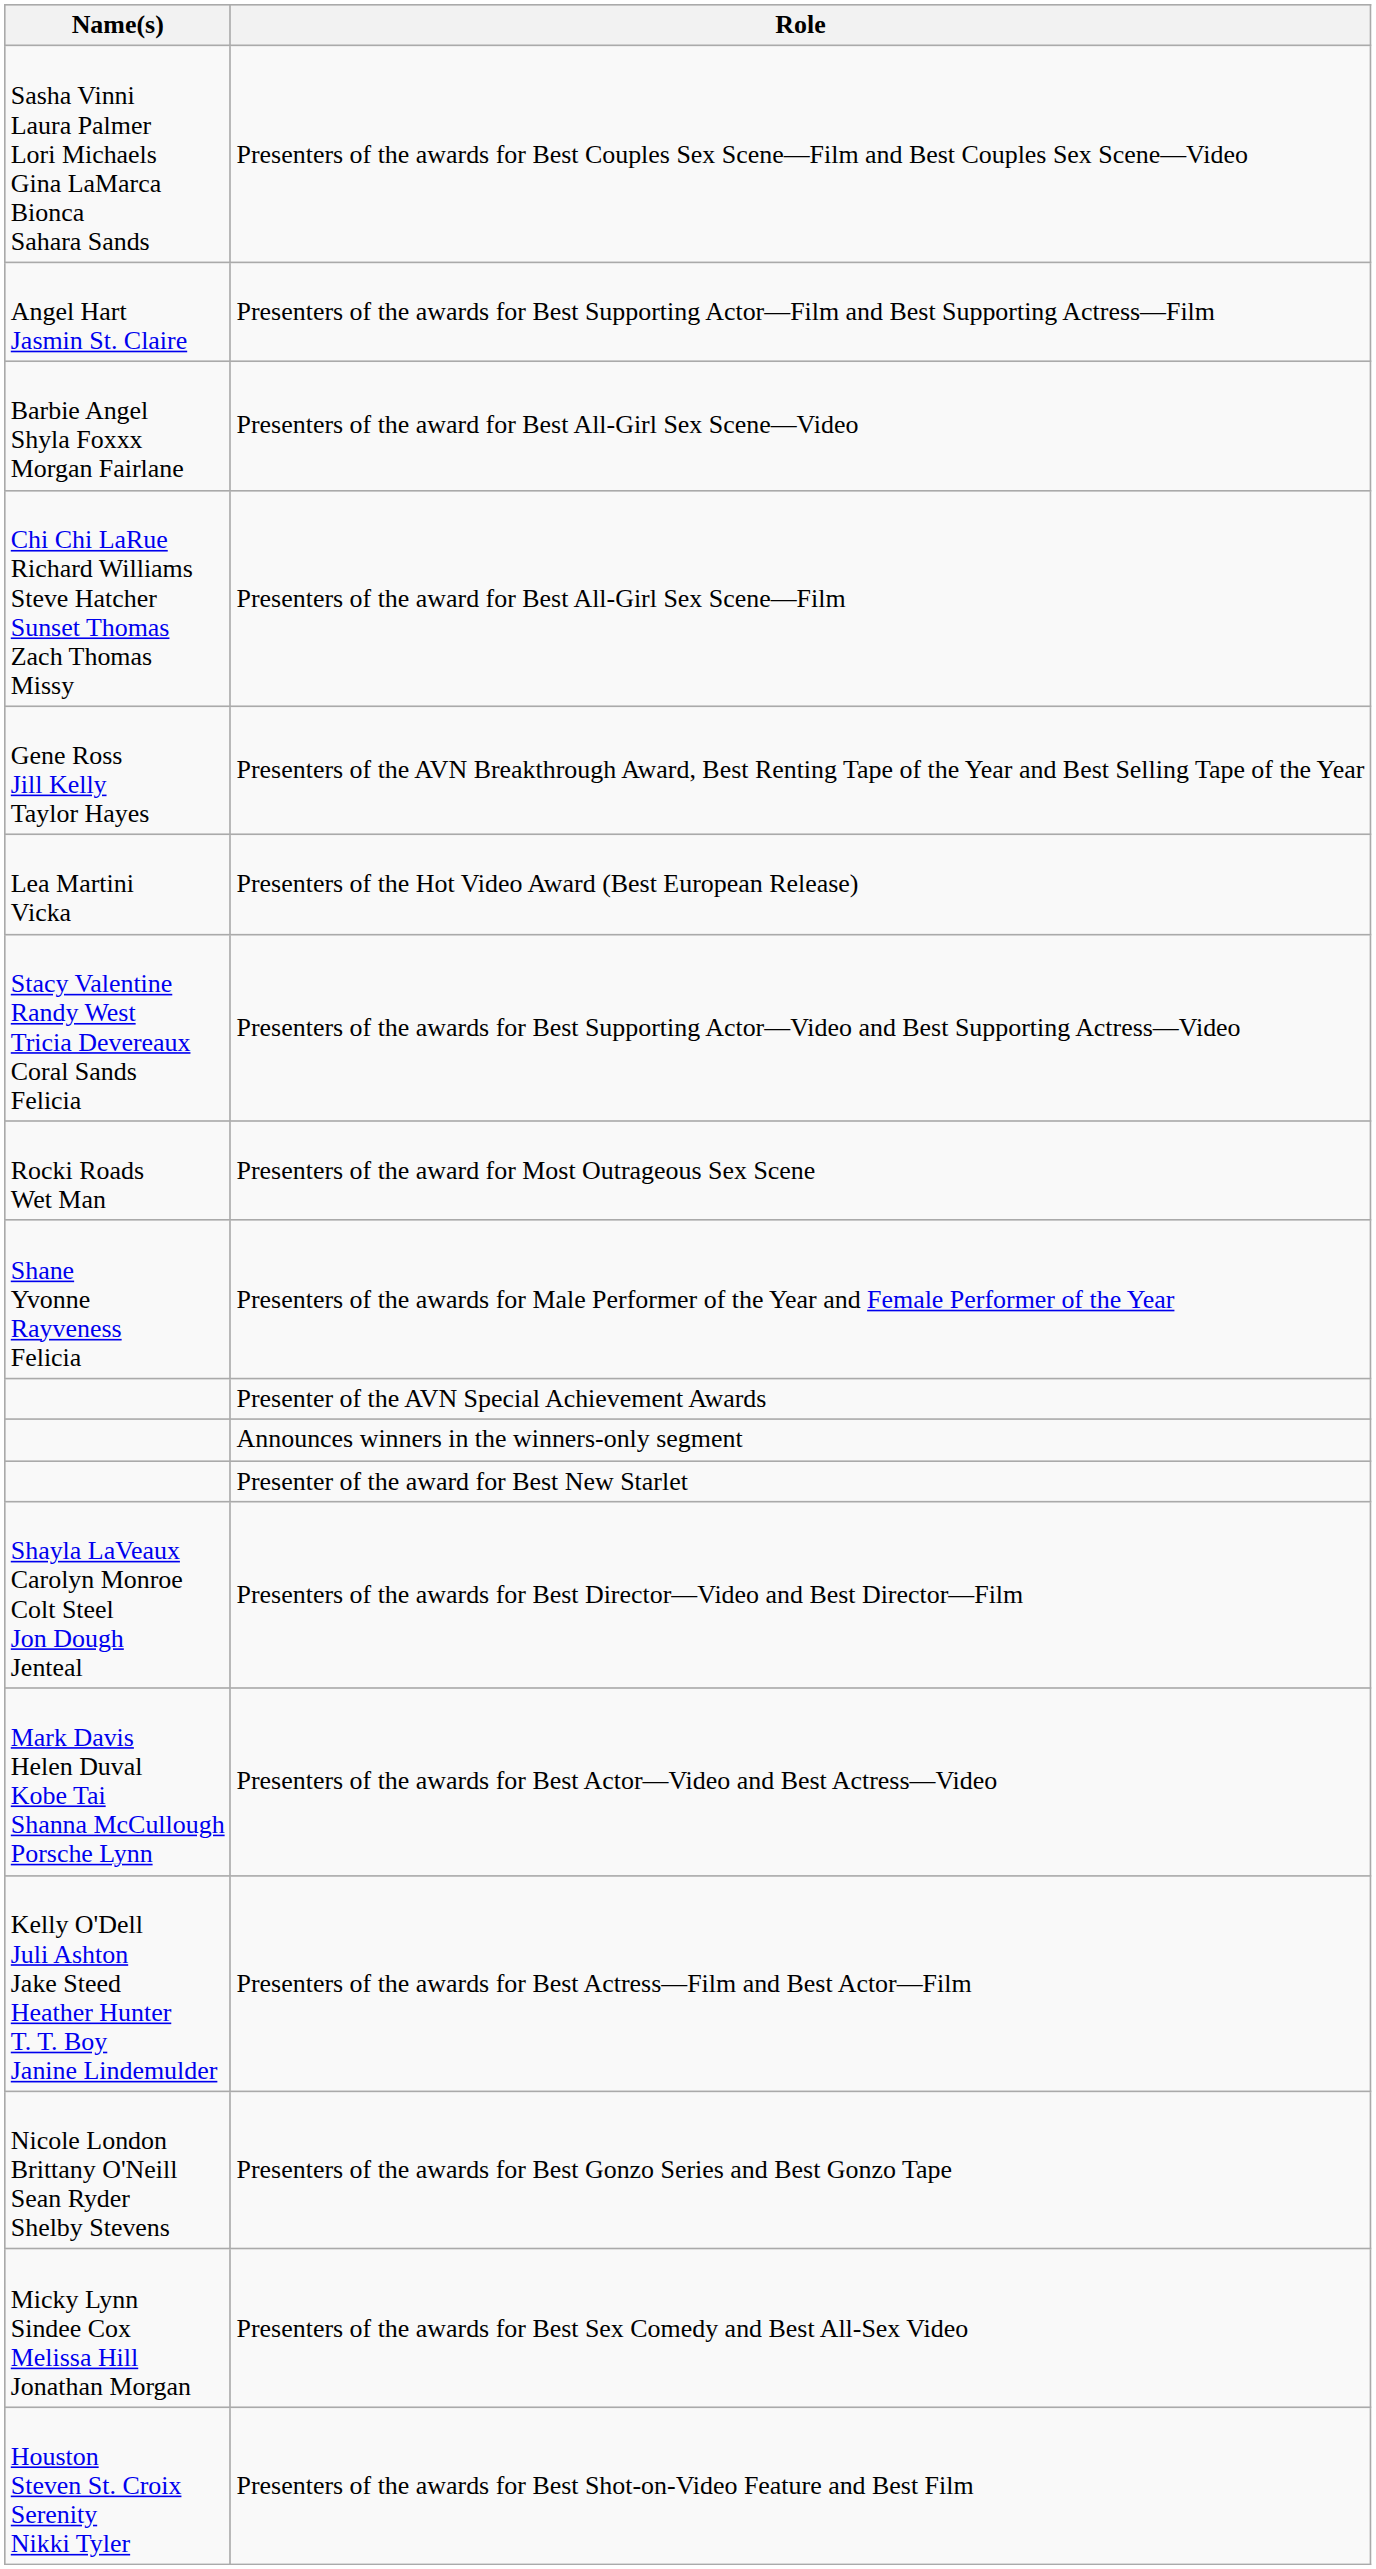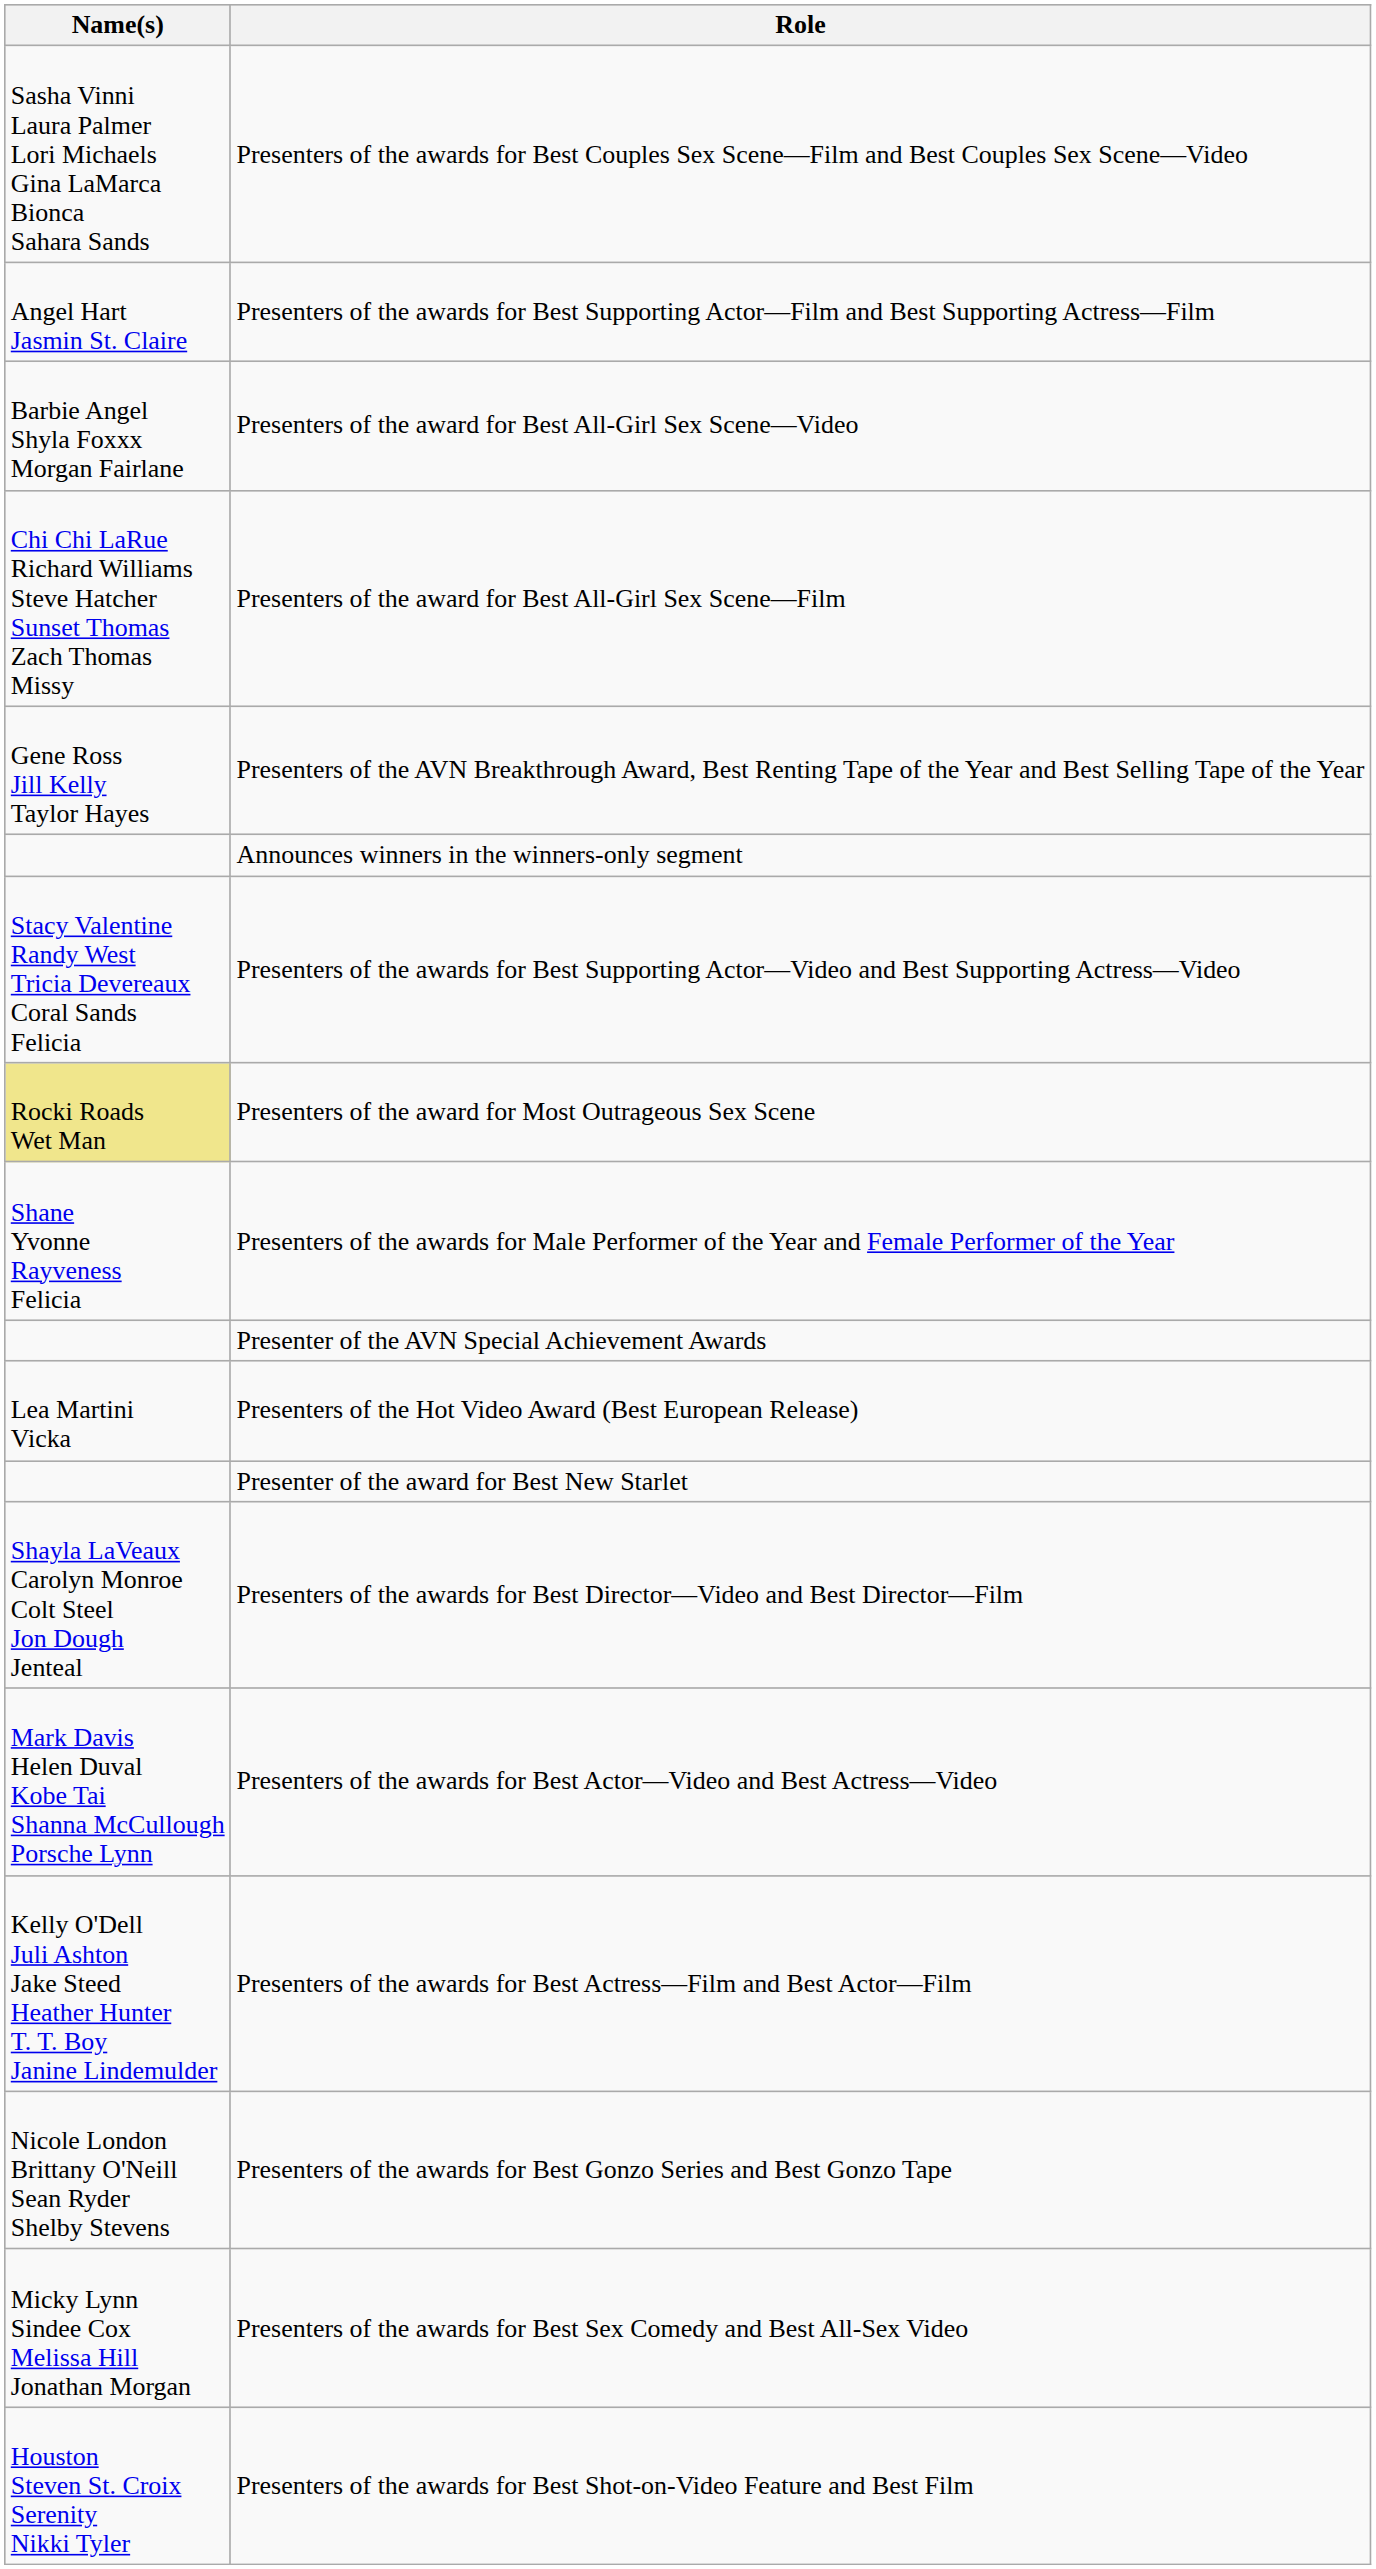rows swapped: Presenters of the Hot Video Award (Best European Release) <-> Announces winners in the winners-only segment
Presenters of the award for Most Outrageous Sex Scene | Name(s): no background -> khaki background
